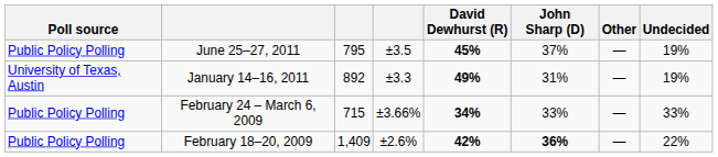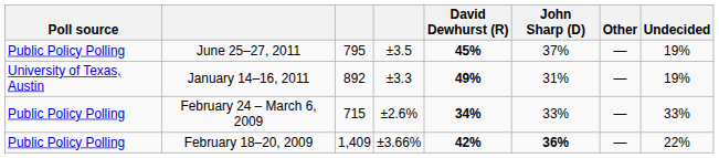February 24 – March 6, 2009 | column 4: ±3.66% -> ±2.6%
February 18–20, 2009 | column 4: ±2.6% -> ±3.66%
